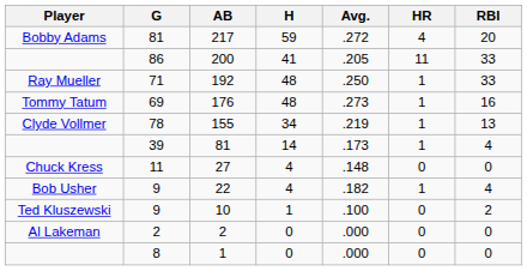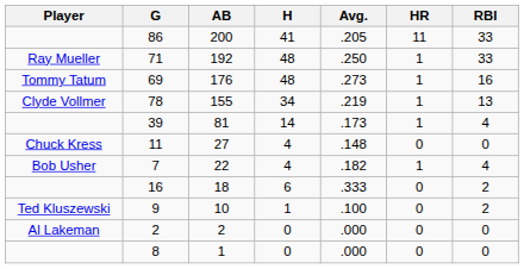- row: Bobby Adams | 81 | 217 | 59 | .272 | 4 | 20
22 | G: 9 -> 7
+ row: 16 | 18 | 6 | .333 | 0 | 2
